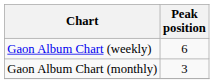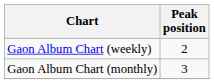Gaon Album Chart (weekly) | Peak position: 6 -> 2
